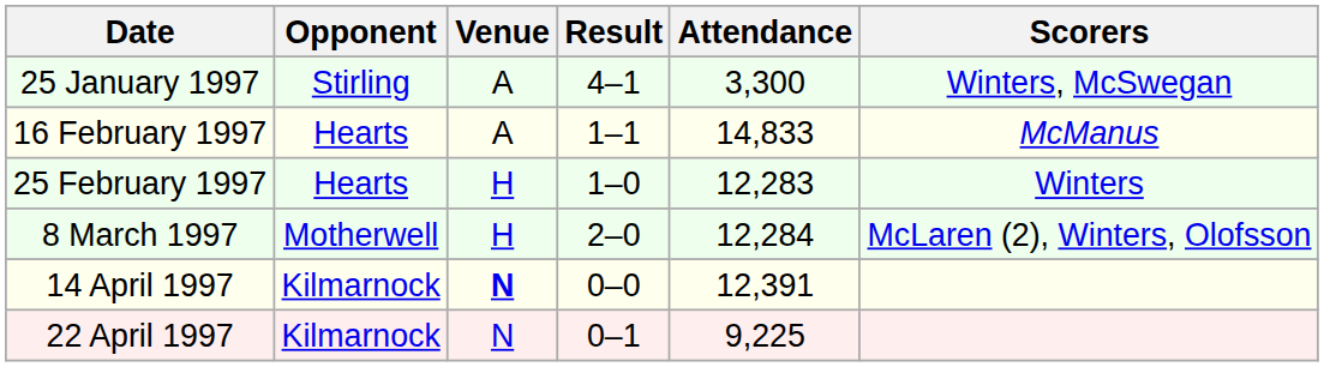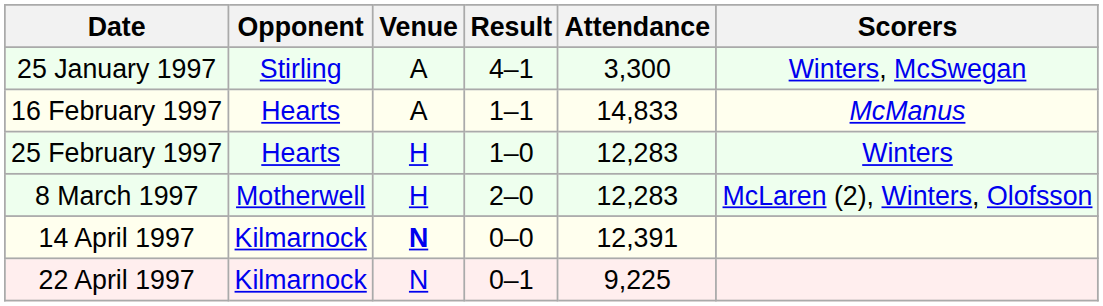8 March 1997 | Attendance: 12,284 -> 12,283
